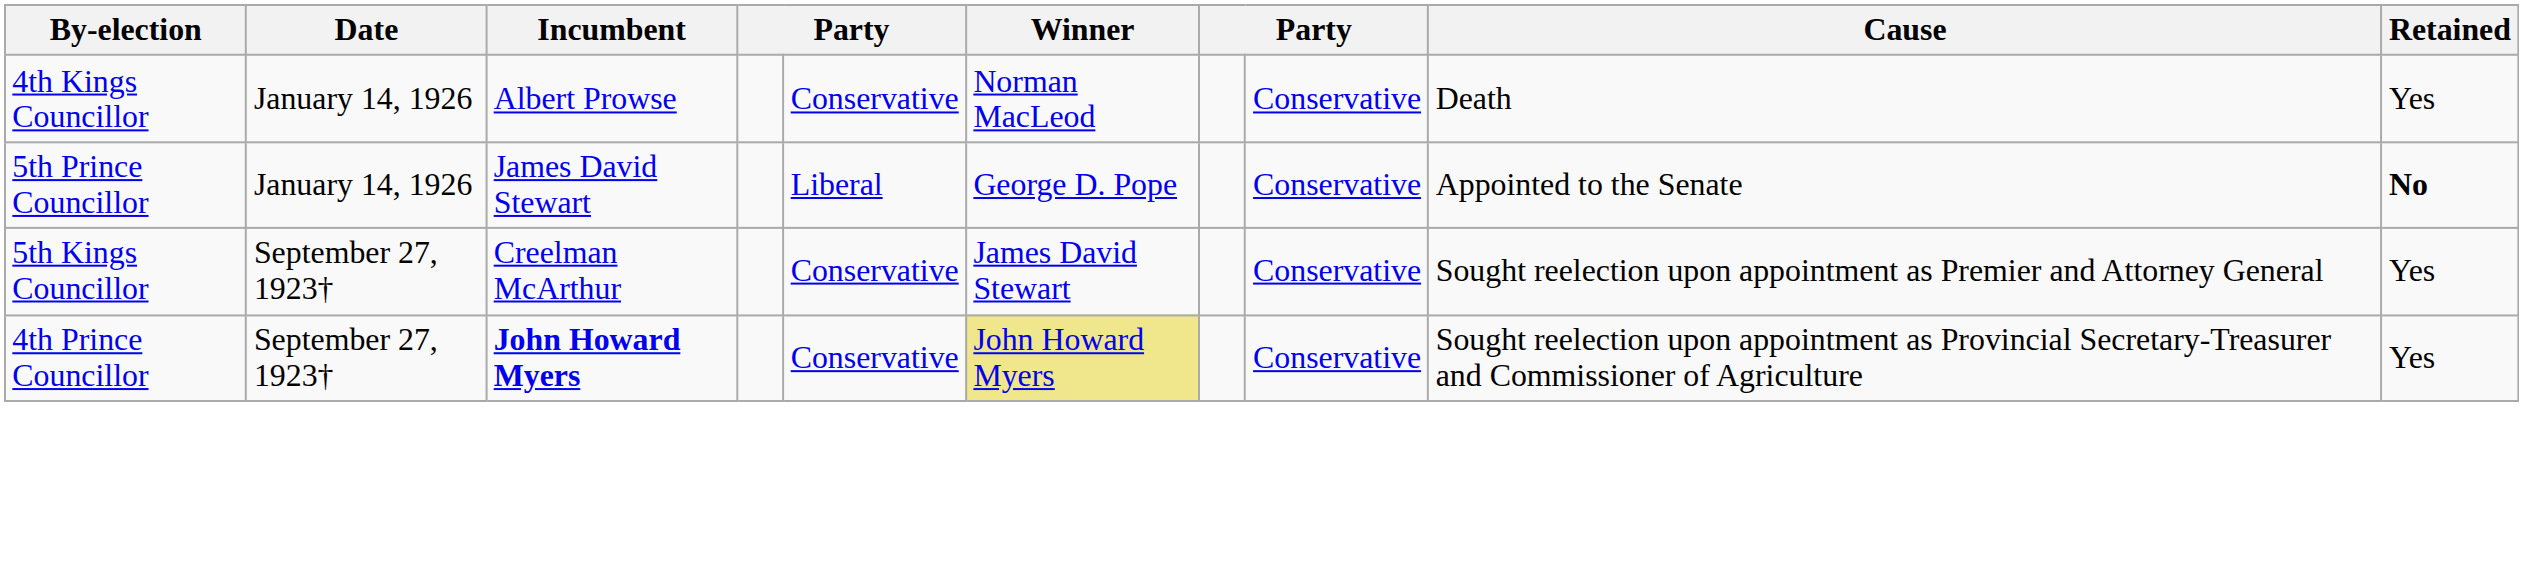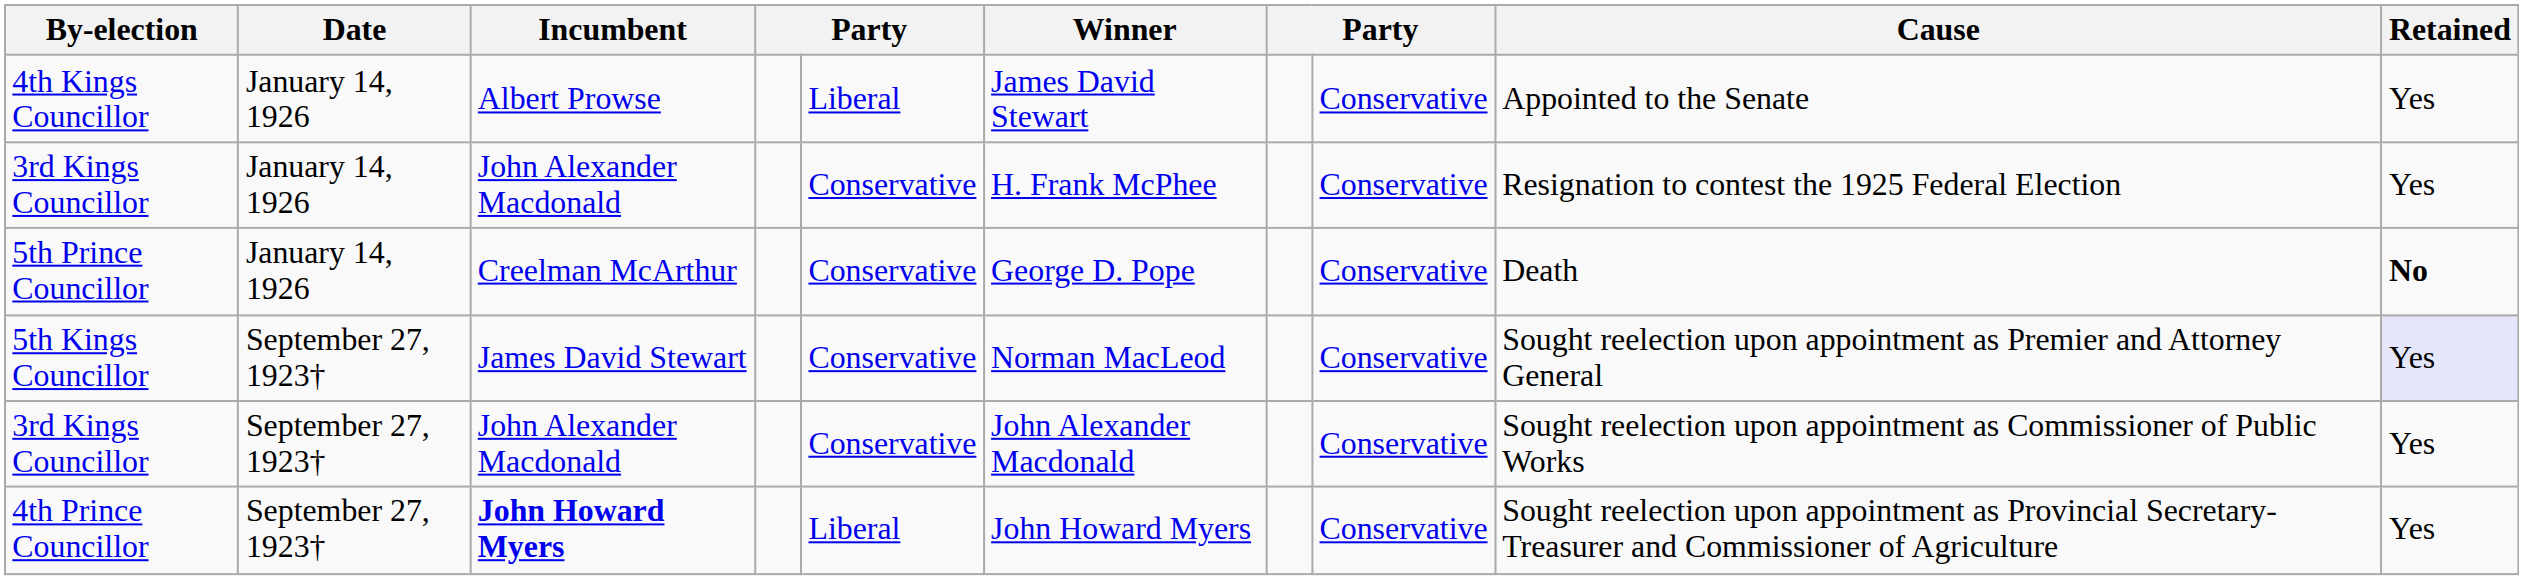4th Kings Councillor | column 5: Conservative -> Liberal
4th Kings Councillor | Winner: Norman MacLeod -> James David Stewart
4th Kings Councillor | Cause: Death -> Appointed to the Senate
+ row: 3rd Kings Councillor | January 14, 1926 | John Alexander Macdonald | Conservative | H. Frank McPhee | Conservative | Resignation to contest the 1925 Federal Election | Yes
5th Prince Councillor | Incumbent: James David Stewart -> Creelman McArthur
5th Prince Councillor | column 5: Liberal -> Conservative
5th Prince Councillor | Cause: Appointed to the Senate -> Death
5th Kings Councillor | Incumbent: Creelman McArthur -> James David Stewart
5th Kings Councillor | Winner: James David Stewart -> Norman MacLeod
5th Kings Councillor | Retained: no background -> lavender background
+ row: 3rd Kings Councillor | September 27, 1923† | John Alexander Macdonald | Conservative | John Alexander Macdonald | Conservative | Sought reelection upon appointment as Commissioner of Public Works | Yes
4th Prince Councillor | column 5: Conservative -> Liberal
4th Prince Councillor | Winner: khaki background -> no background
